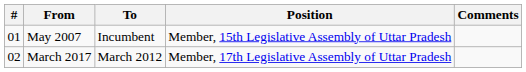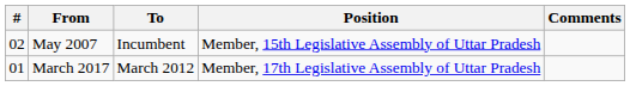May 2007 | #: 01 -> 02
March 2017 | #: 02 -> 01
